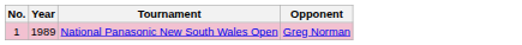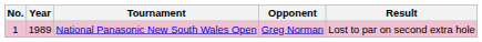+ column: Result | Lost to par on second extra hole
